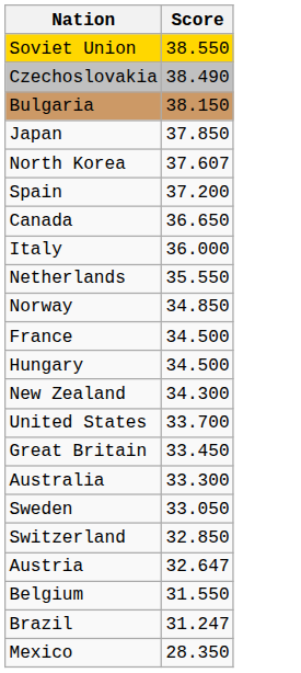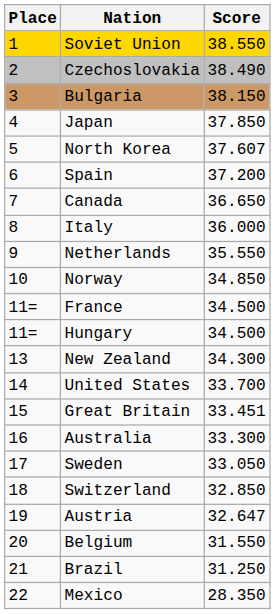+ column: Place | 1 | 2 | 3 | 4 | 5 | 6 | 7 | 8 | 9 | 10 | 11= | 11= | 13 | 14 | 15 | 16 | 17 | 18 | 19 | 20 | 21 | 22
Great Britain | Score: 33.450 -> 33.451
Brazil | Score: 31.247 -> 31.250
